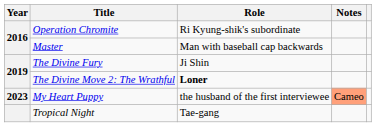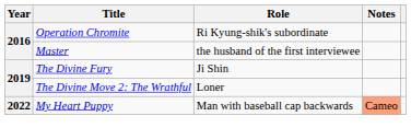Master | Role: Man with baseball cap backwards -> the husband of the first interviewee
The Divine Move 2: The Wrathful | Role: bold -> normal
My Heart Puppy | Year: 2023 -> 2022
My Heart Puppy | Role: the husband of the first interviewee -> Man with baseball cap backwards
- row: Tropical Night | Tae-gang
